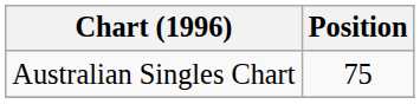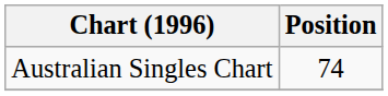Australian Singles Chart | Position: 75 -> 74
